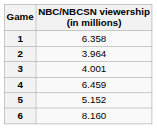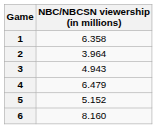3 | NBC/NBCSN viewership (in millions): 4.001 -> 4.943
4 | NBC/NBCSN viewership (in millions): 6.459 -> 6.479
